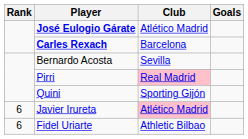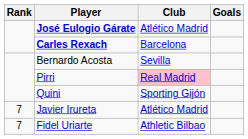Javier Irureta | Rank: 6 -> 7
Javier Irureta | Club: pink background -> no background
Fidel Uriarte | Rank: 6 -> 7
